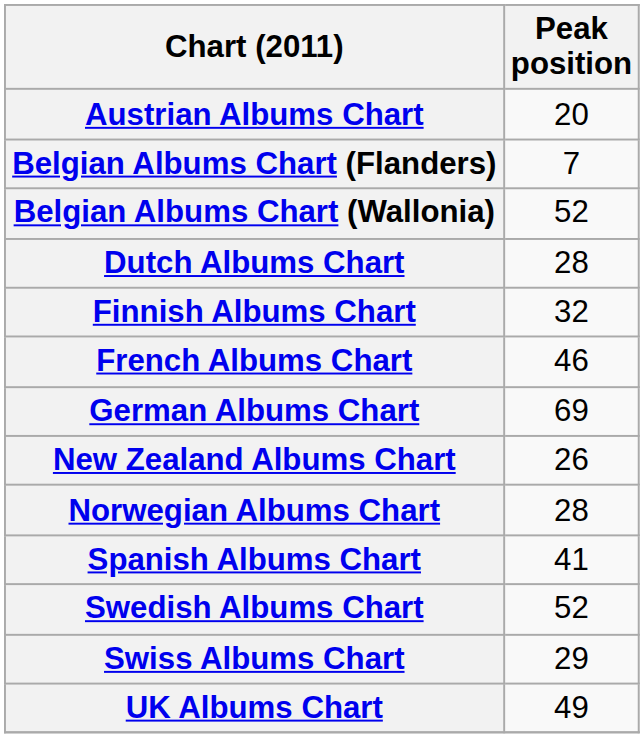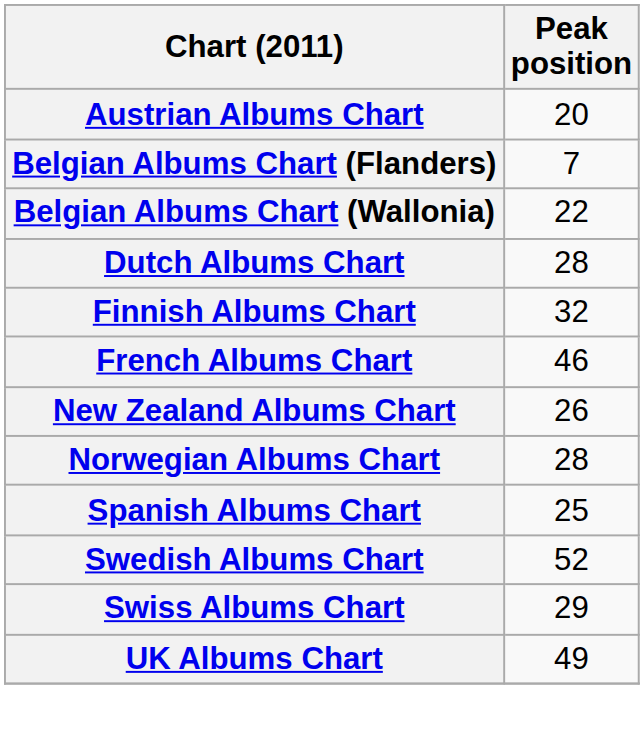Belgian Albums Chart (Wallonia) | Peak position: 52 -> 22
- row: German Albums Chart | 69
Spanish Albums Chart | Peak position: 41 -> 25
